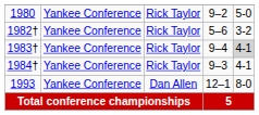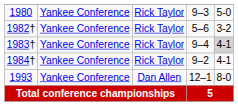1980 | column 4: 9–2 -> 9–3
1984† | column 4: 9–3 -> 9–2
